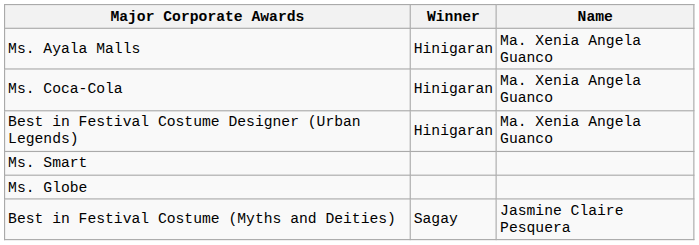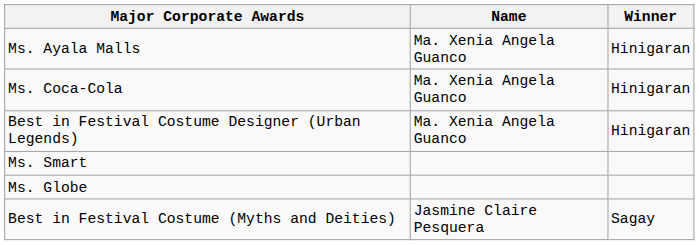columns swapped: Winner <-> Name
